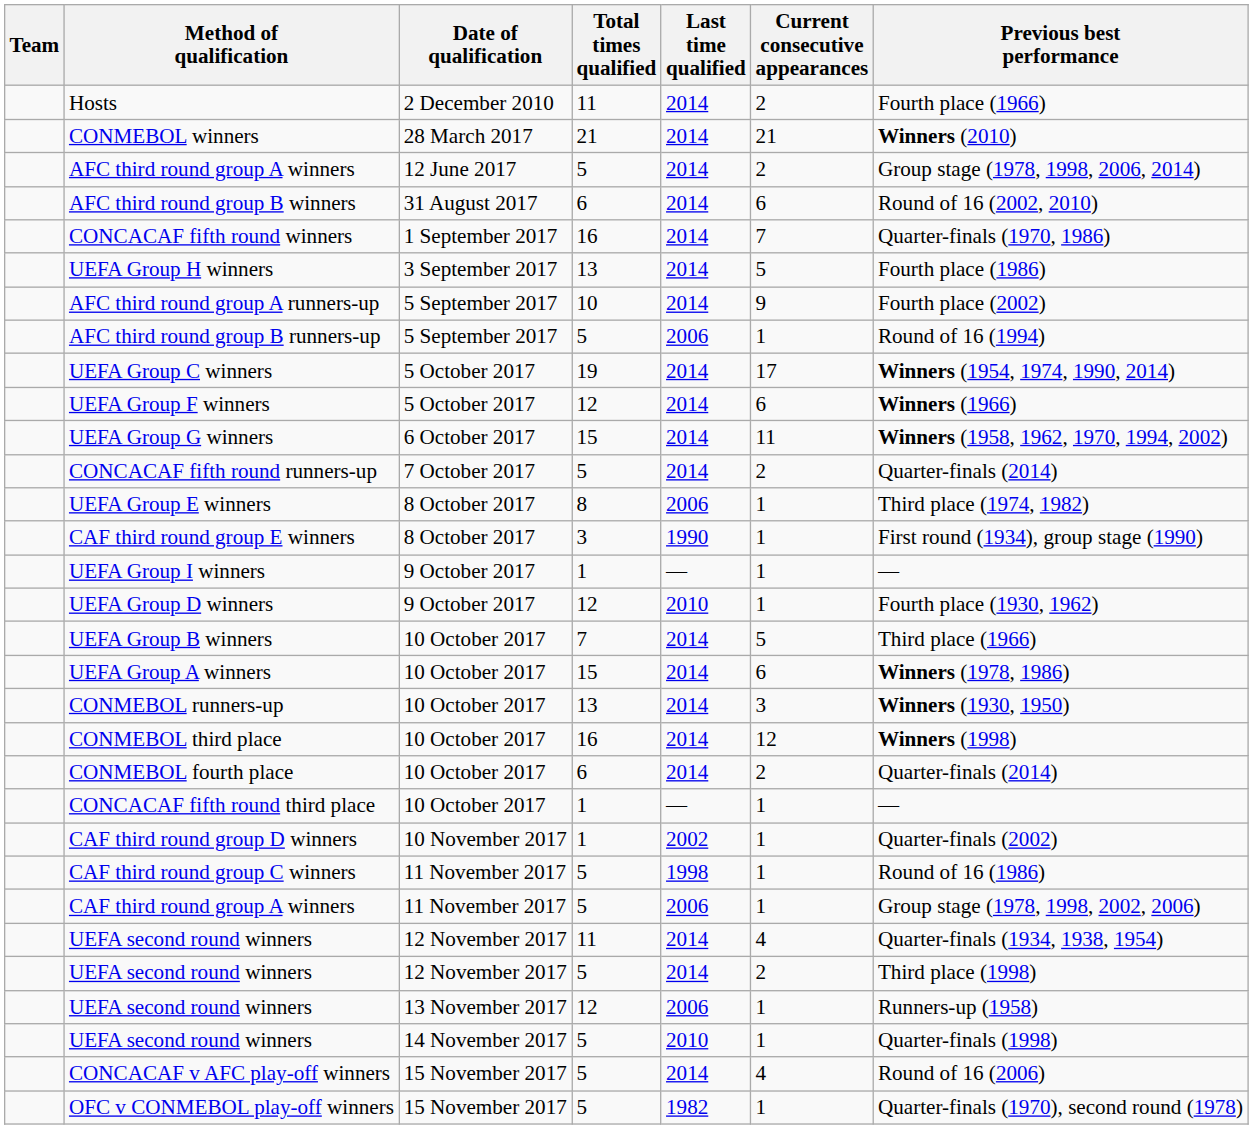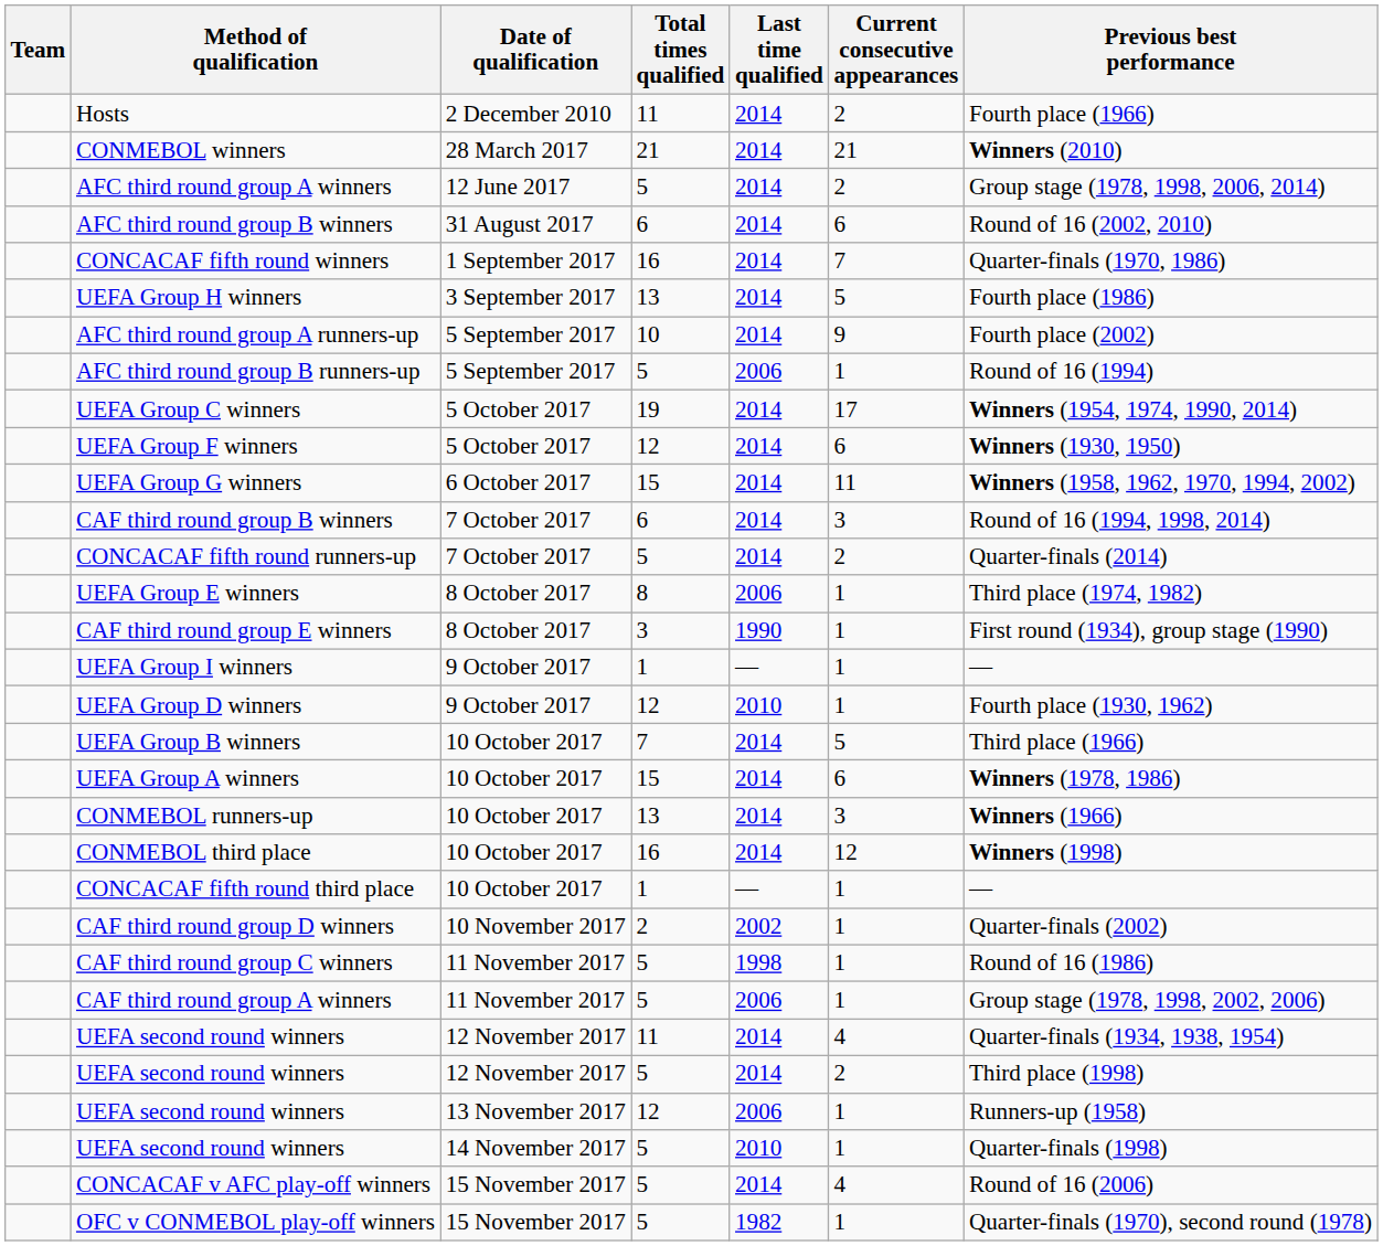UEFA Group F winners | Previous best performance: Winners (1966) -> Winners (1930, 1950)
+ row: CAF third round group B winners | 7 October 2017 | 6 | 2014 | 3 | Round of 16 (1994, 1998, 2014)
CONMEBOL runners-up | Previous best performance: Winners (1930, 1950) -> Winners (1966)
- row: CONMEBOL fourth place | 10 October 2017 | 6 | 2014 | 2 | Quarter-finals (2014)
CAF third round group D winners | Total times qualified: 1 -> 2
